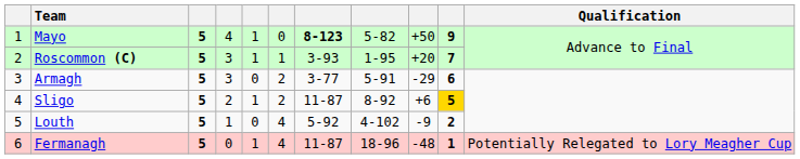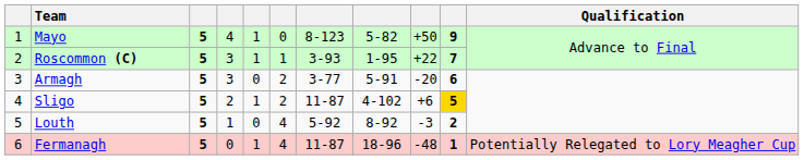Mayo | column 7: bold -> normal
Roscommon (C) | column 9: +20 -> +22
Armagh | column 9: -29 -> -20
Sligo | column 8: 8-92 -> 4-102
Louth | column 8: 4-102 -> 8-92
Louth | column 9: -9 -> -3
